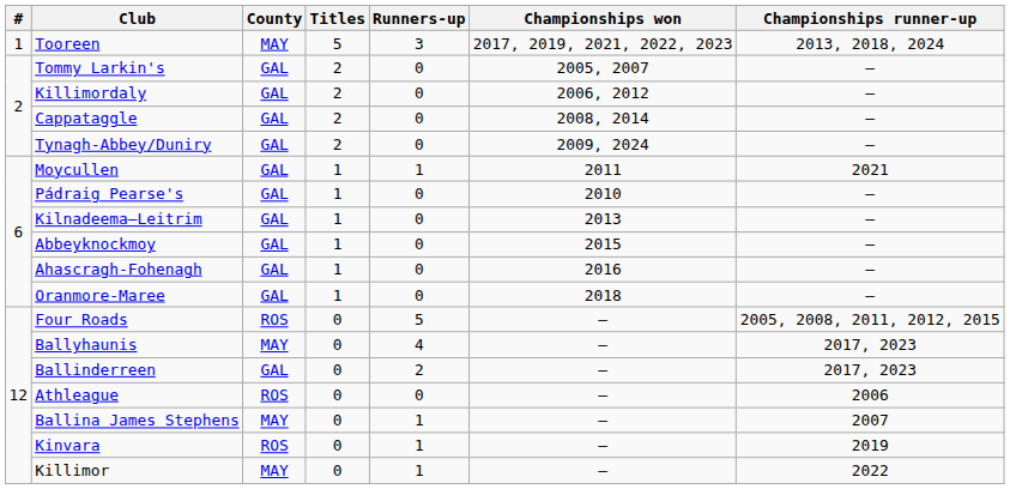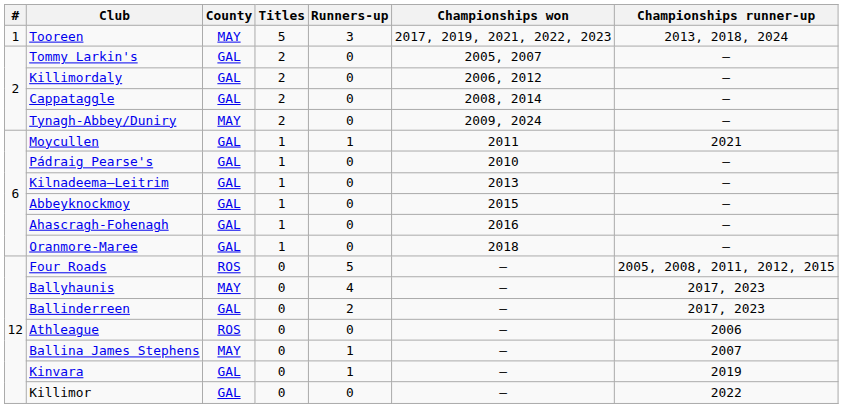Tynagh-Abbey/Duniry | County: GAL -> MAY
Kinvara | County: ROS -> GAL
Killimor | County: MAY -> GAL
Killimor | Runners-up: 1 -> 0
